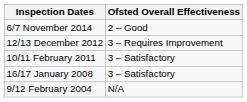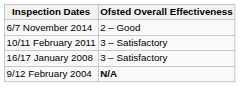- row: 12/13 December 2012 | 3 – Requires Improvement
9/12 February 2004 | Ofsted Overall Effectiveness: normal -> bold
